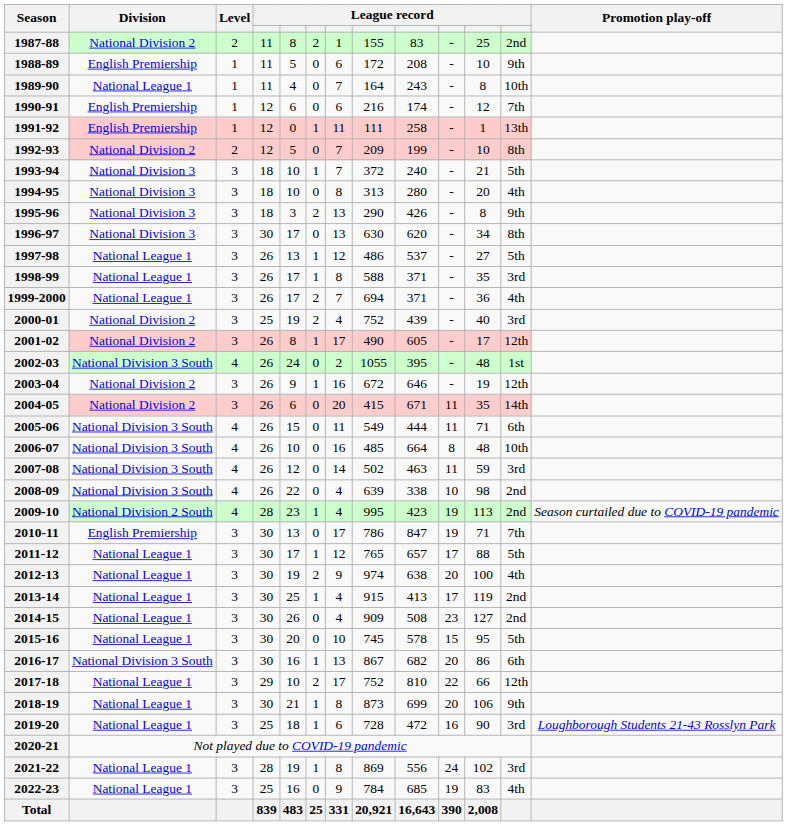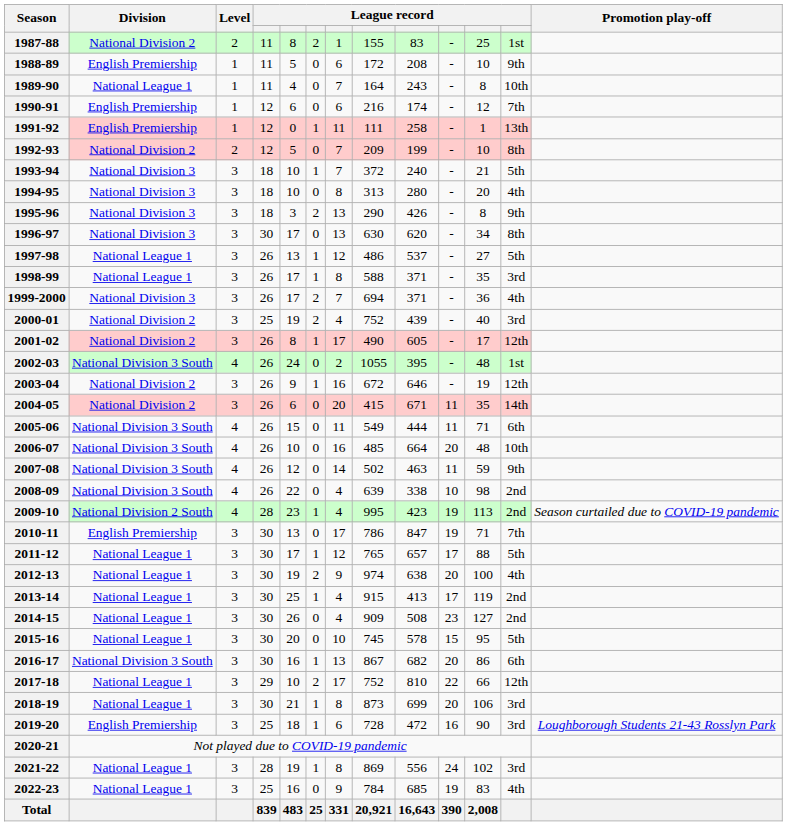1987-88 | column 12: 2nd -> 1st
1999-2000 | Division: National League 1 -> National Division 3
2006-07 | column 10: 8 -> 20
2007-08 | column 12: 3rd -> 9th
2018-19 | column 12: 9th -> 3rd
2019-20 | Division: National League 1 -> English Premiership
